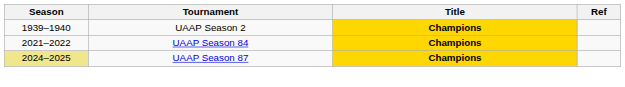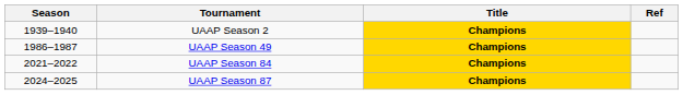+ row: 1986–1987 | UAAP Season 49 | Champions
UAAP Season 87 | Season: khaki background -> no background
